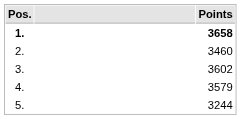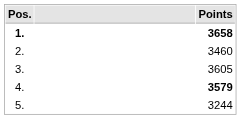3. | Points: 3602 -> 3605
4. | Points: normal -> bold
